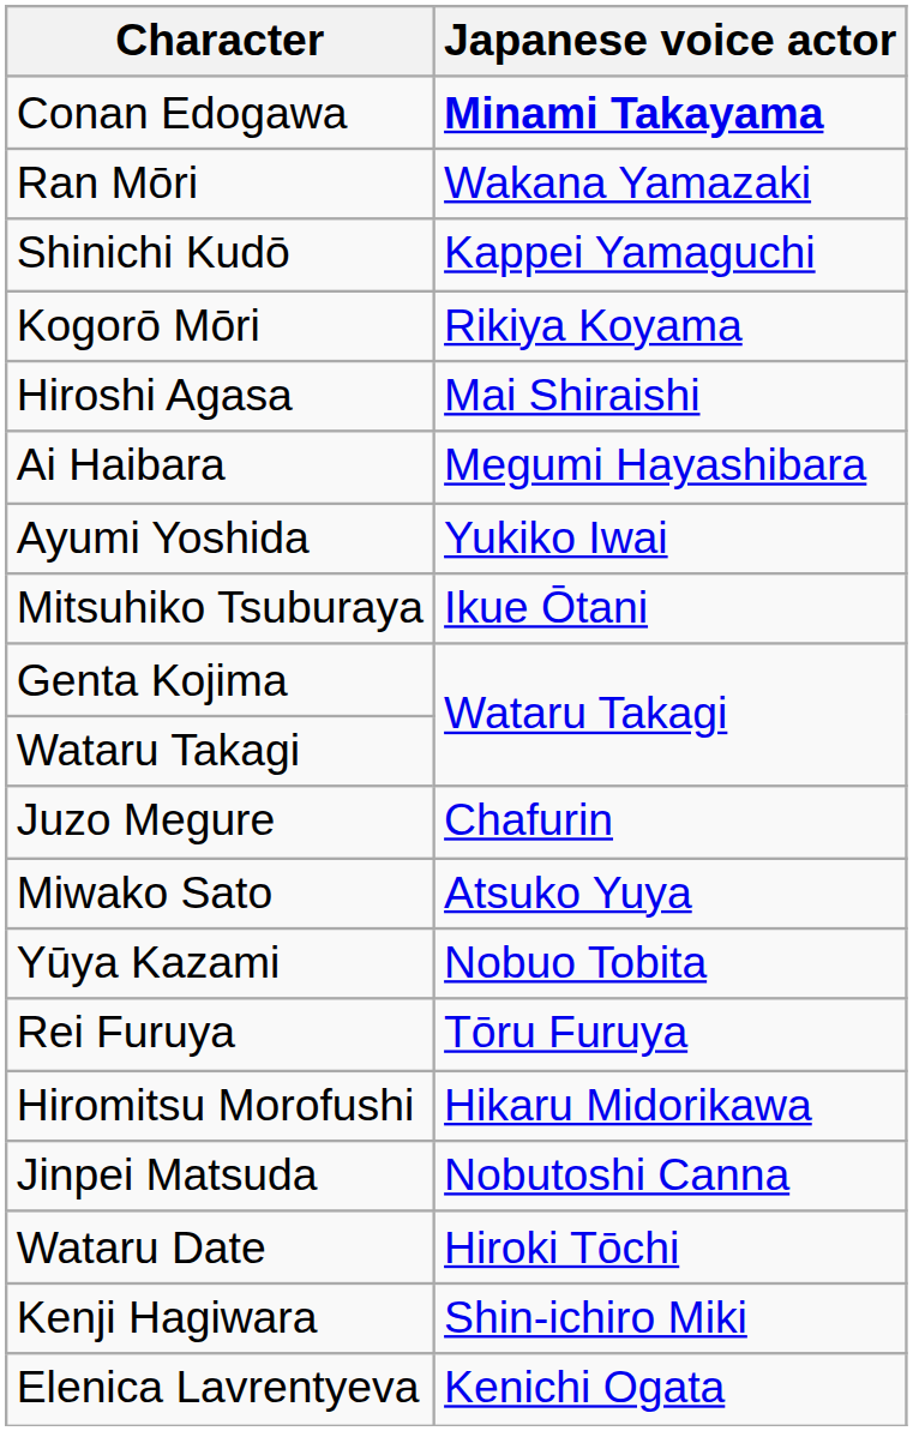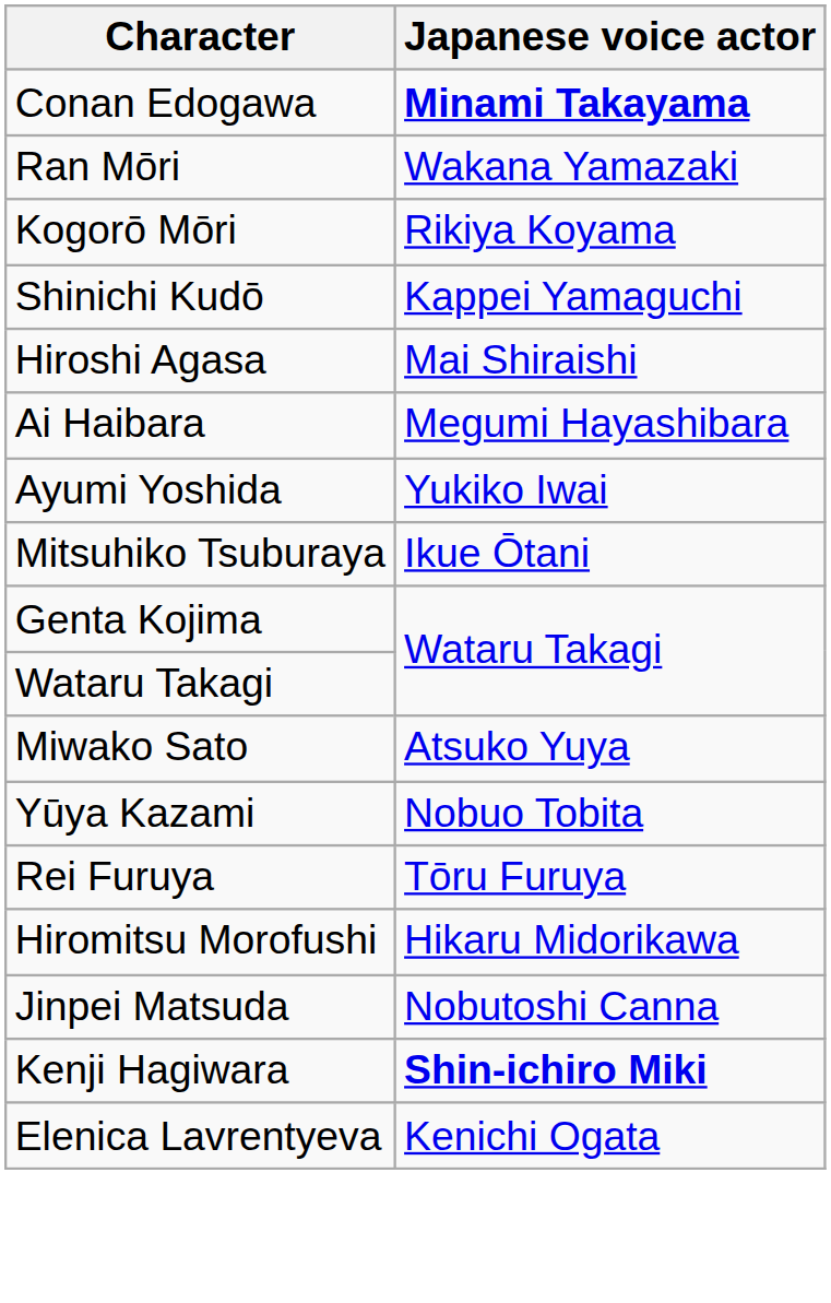rows swapped: Kogorō Mōri <-> Shinichi Kudō
- row: Juzo Megure | Chafurin
- row: Wataru Date | Hiroki Tōchi
Kenji Hagiwara | Japanese voice actor: normal -> bold
